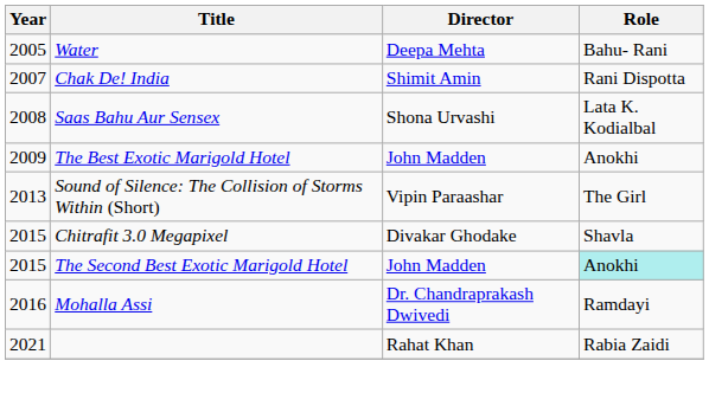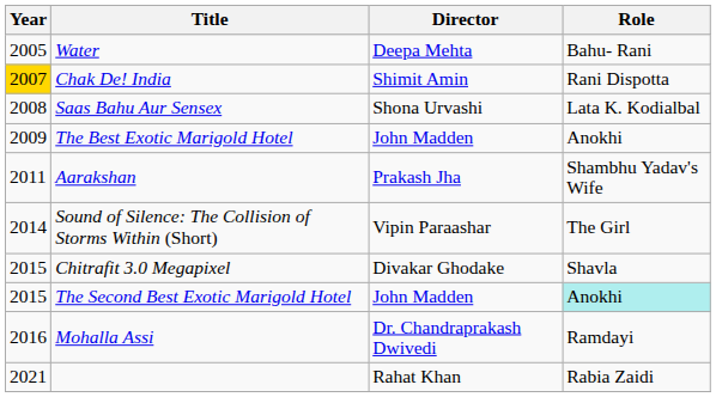Chak De! India | Year: no background -> gold background
+ row: 2011 | Aarakshan | Prakash Jha | Shambhu Yadav's Wife
Sound of Silence: The Collision of Storms Within (Short) | Year: 2013 -> 2014
